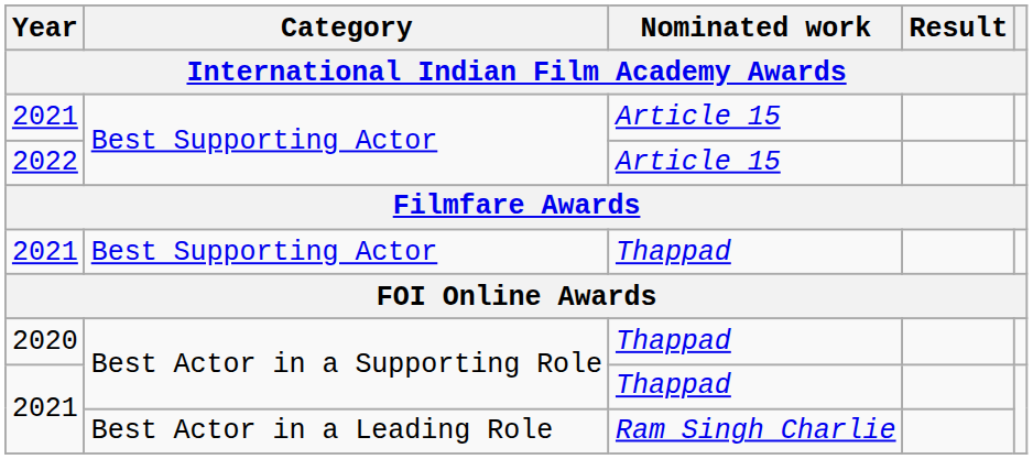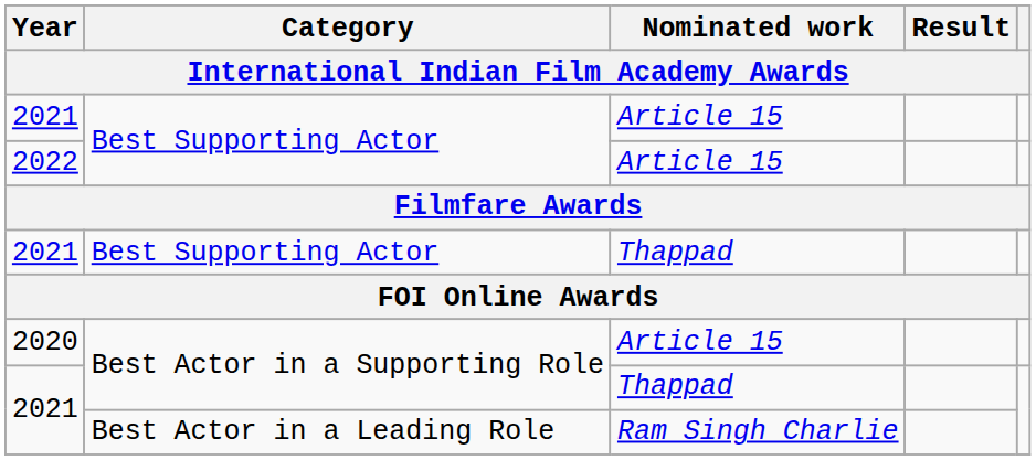2020 | Nominated work: Thappad -> Article 15
